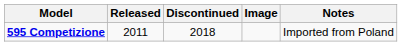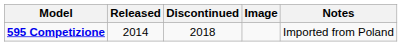595 Competizione | Released: 2011 -> 2014
